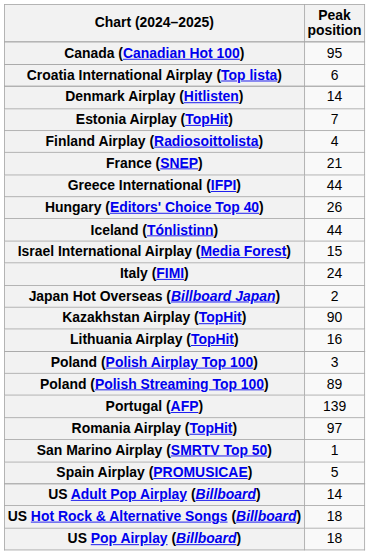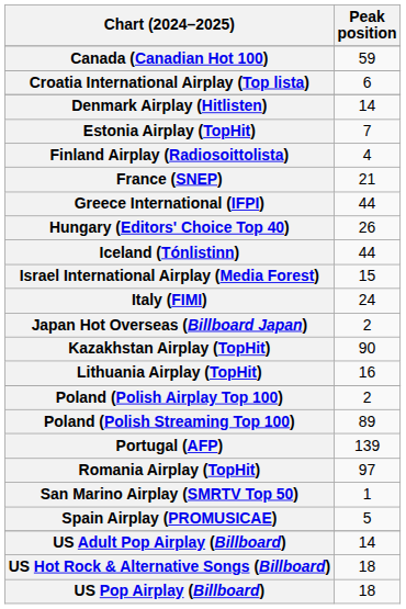Canada (Canadian Hot 100) | Peak position: 95 -> 59
Poland (Polish Airplay Top 100) | Peak position: 3 -> 2
